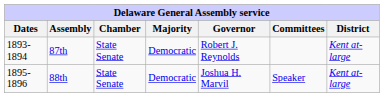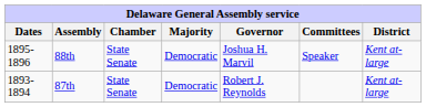rows swapped: 87th <-> 88th
